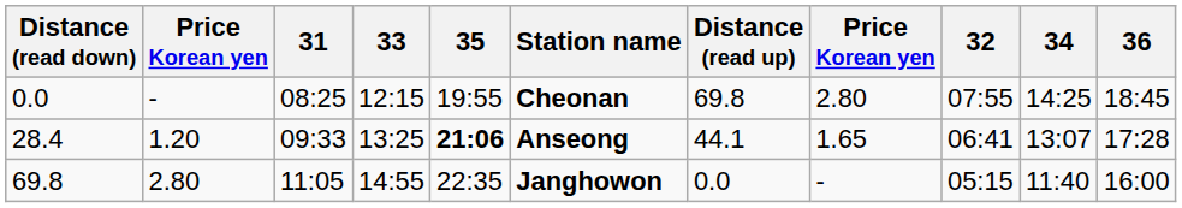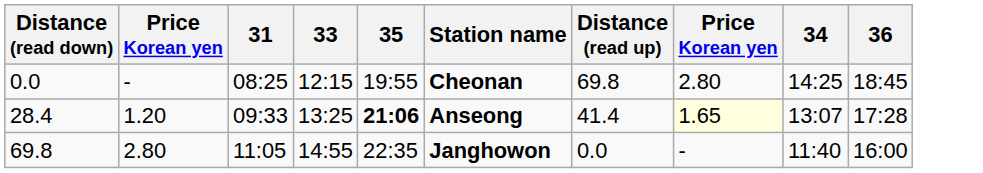- column: 32 | 07:55 | 06:41 | 05:15
28.4 | Distance (read up): 44.1 -> 41.4
28.4 | column 8: no background -> lightyellow background
